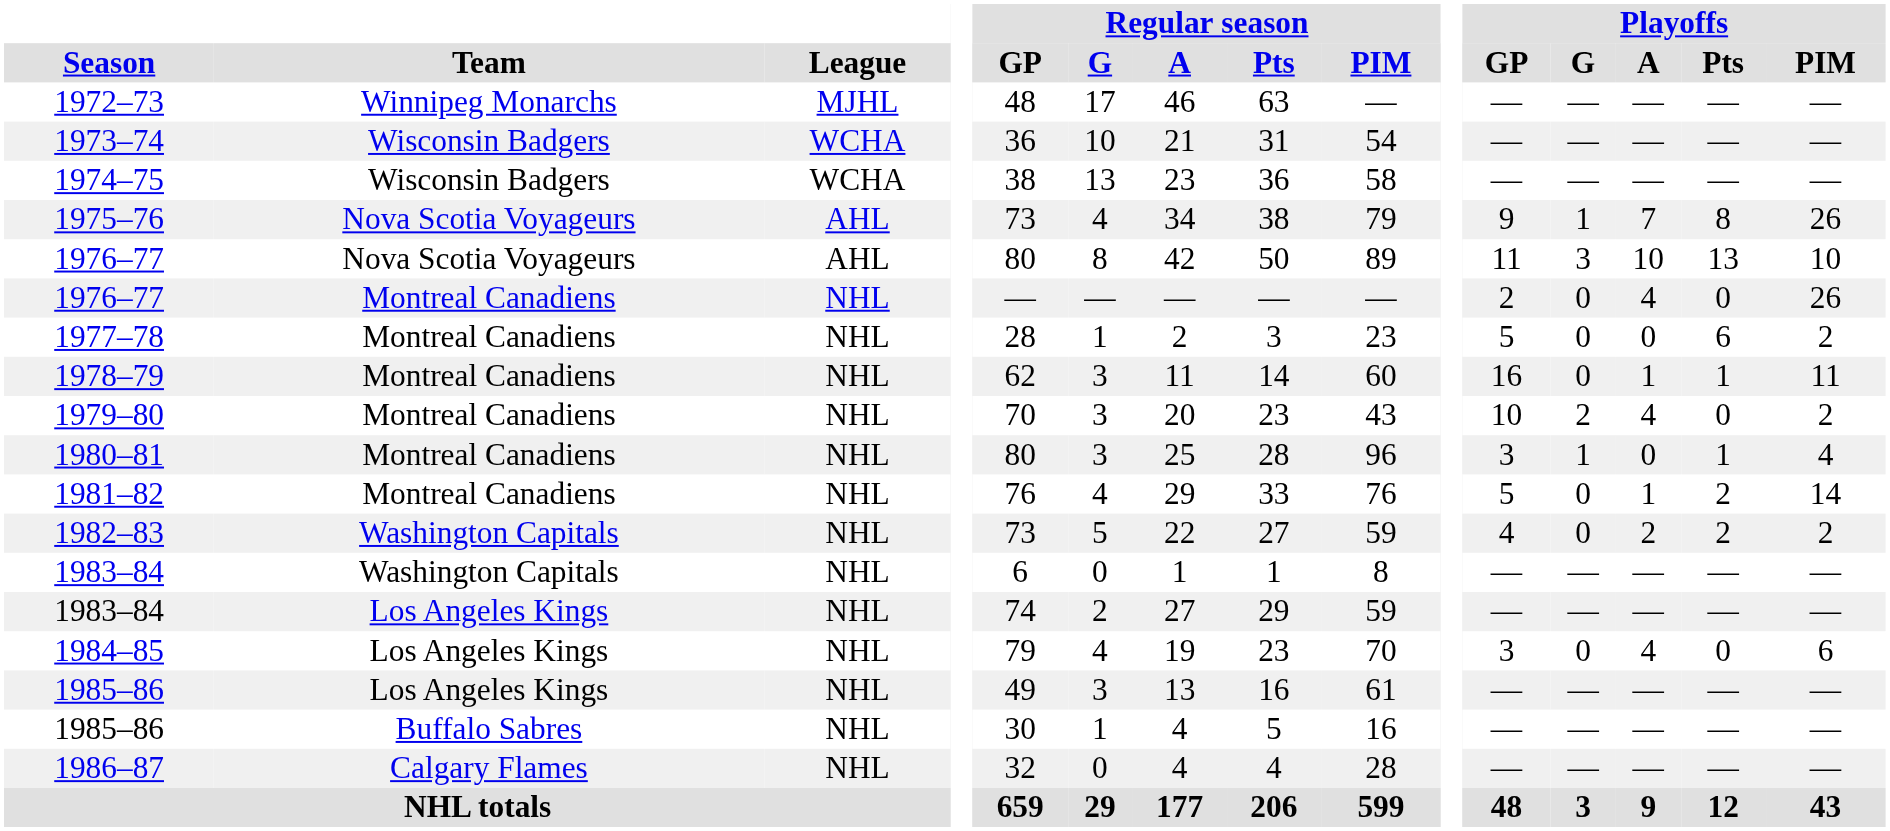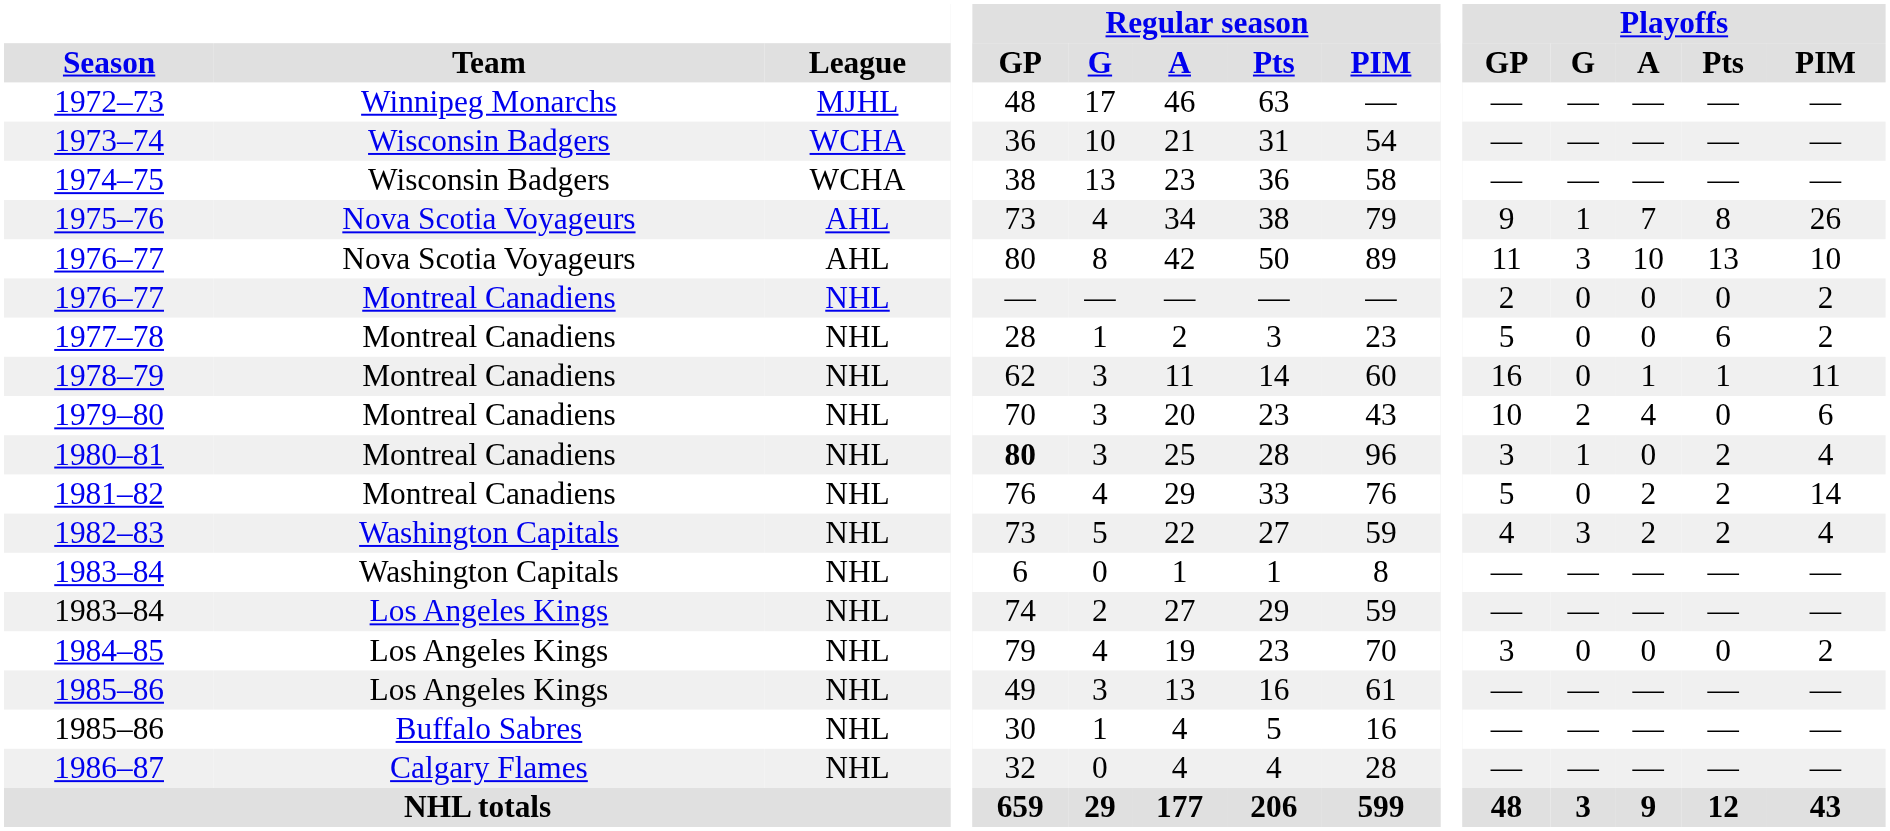1976–77 / Montreal Canadiens | Playoffs / A: 4 -> 0
1976–77 / Montreal Canadiens | Playoffs / PIM: 26 -> 2
1979–80 | Playoffs / PIM: 2 -> 6
1980–81 | Regular season / GP: normal -> bold
1980–81 | Playoffs / Pts: 1 -> 2
1981–82 | Playoffs / A: 1 -> 2
1982–83 | Playoffs / G: 0 -> 3
1982–83 | Playoffs / PIM: 2 -> 4
1984–85 | Playoffs / A: 4 -> 0
1984–85 | Playoffs / PIM: 6 -> 2
